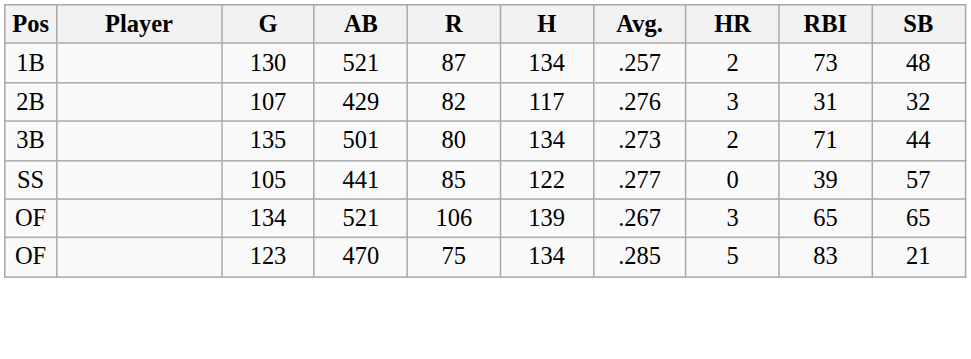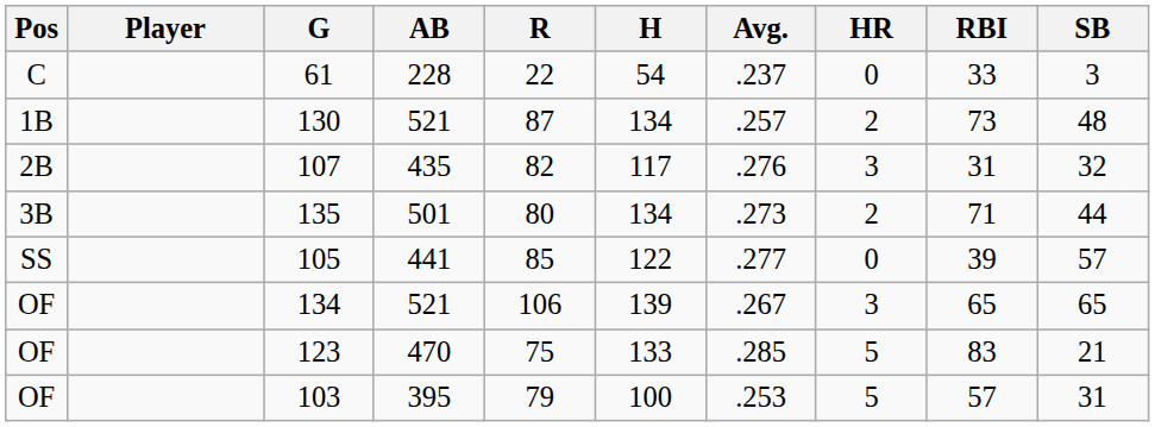+ row: C | 61 | 228 | 22 | 54 | .237 | 0 | 33 | 3
107 | AB: 429 -> 435
123 | H: 134 -> 133
+ row: OF | 103 | 395 | 79 | 100 | .253 | 5 | 57 | 31
